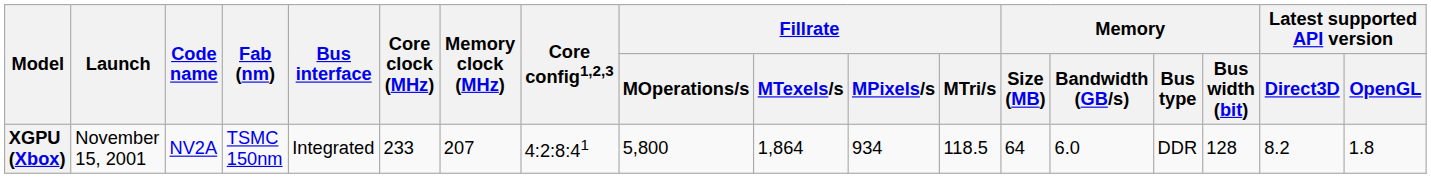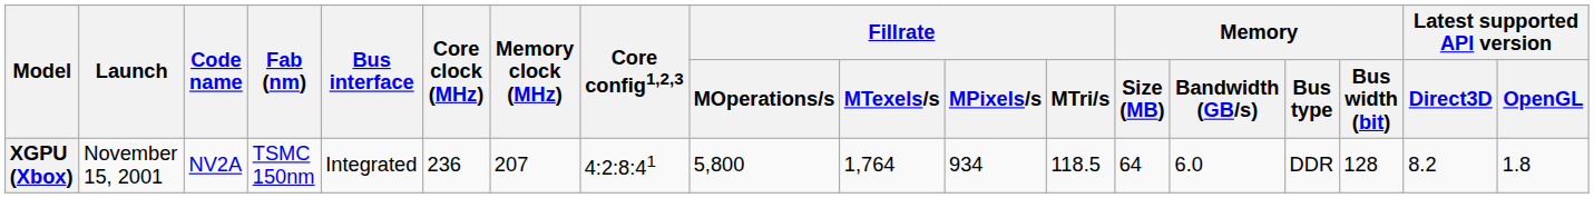XGPU (Xbox) | Core clock (MHz): 233 -> 236
XGPU (Xbox) | Fillrate / MTexels/s: 1,864 -> 1,764
